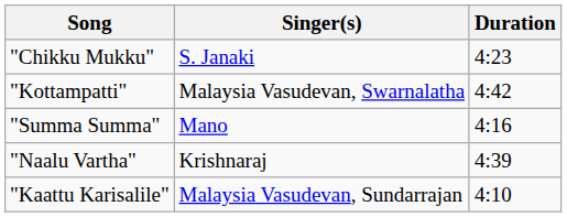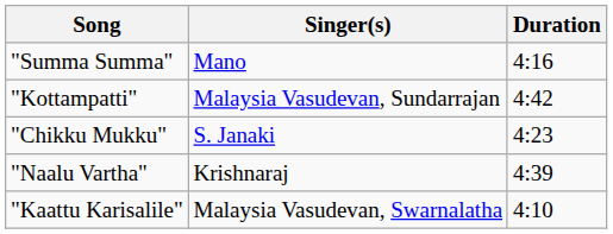rows swapped: "Summa Summa" <-> "Chikku Mukku"
"Kottampatti" | Singer(s): Malaysia Vasudevan, Swarnalatha -> Malaysia Vasudevan, Sundarrajan
"Kaattu Karisalile" | Singer(s): Malaysia Vasudevan, Sundarrajan -> Malaysia Vasudevan, Swarnalatha
